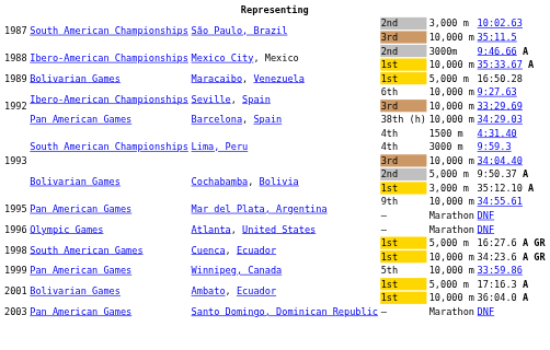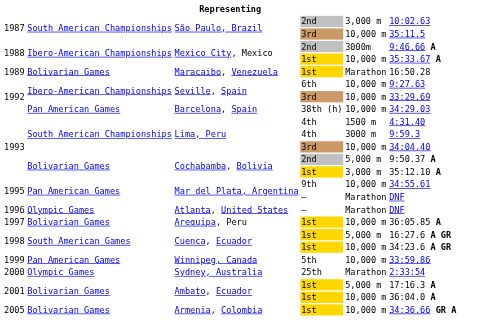Maracaibo, Venezuela | column 5: 5,000 m -> Marathon
+ row: 1997 | Bolivarian Games | Arequipa, Peru | 1st | 10,000 m | 36:05.85 A
+ row: 2000 | Olympic Games | Sydney, Australia | 25th | Marathon | 2:33:54
- row: 2003 | Pan American Games | Santo Domingo, Dominican Republic | – | Marathon | DNF
+ row: 2005 | Bolivarian Games | Armenia, Colombia | 1st | 10,000 m | 34:36.66 GR A
